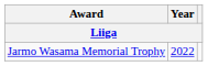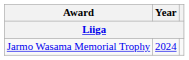Jarmo Wasama Memorial Trophy | Year: 2022 -> 2024
